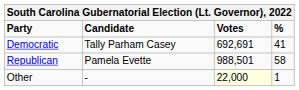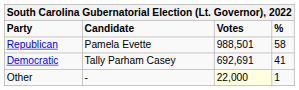rows swapped: Republican <-> Democratic
